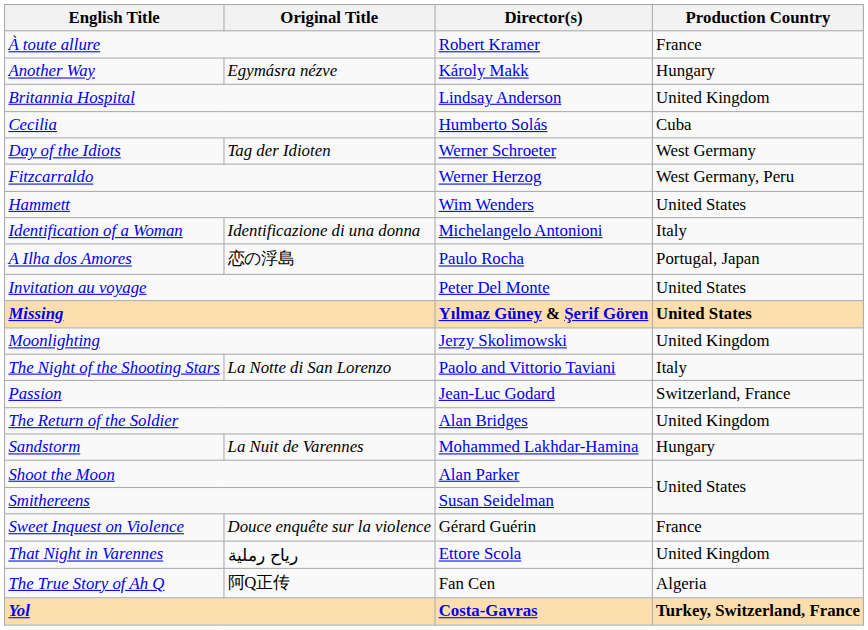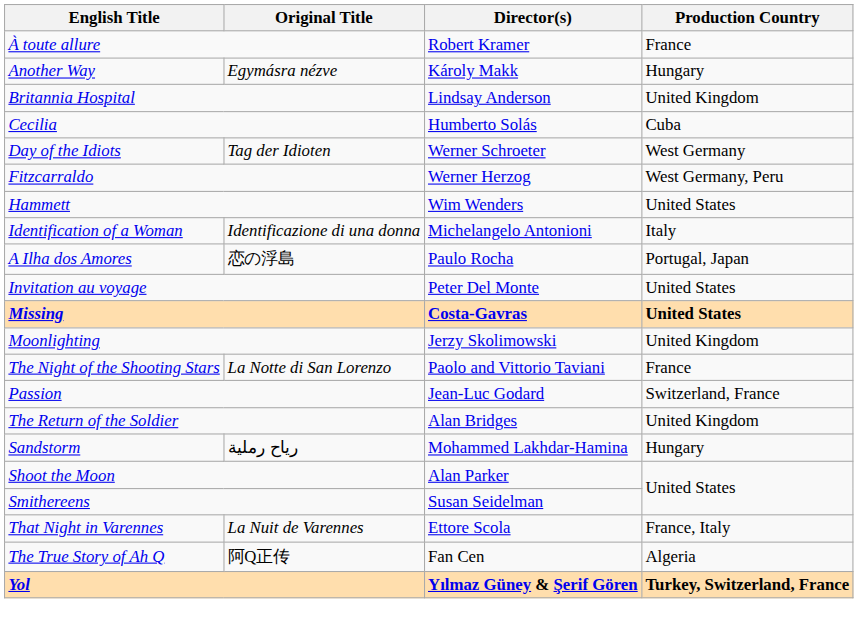Missing | Director(s): Yılmaz Güney & Şerif Gören -> Costa-Gavras
The Night of the Shooting Stars | Production Country: Italy -> France
Sandstorm | Original Title: La Nuit de Varennes -> رياح رملية
- row: Sweet Inquest on Violence | Douce enquête sur la violence | Gérard Guérin | France
That Night in Varennes | Original Title: رياح رملية -> La Nuit de Varennes
That Night in Varennes | Production Country: United Kingdom -> France, Italy
Yol | Director(s): Costa-Gavras -> Yılmaz Güney & Şerif Gören
